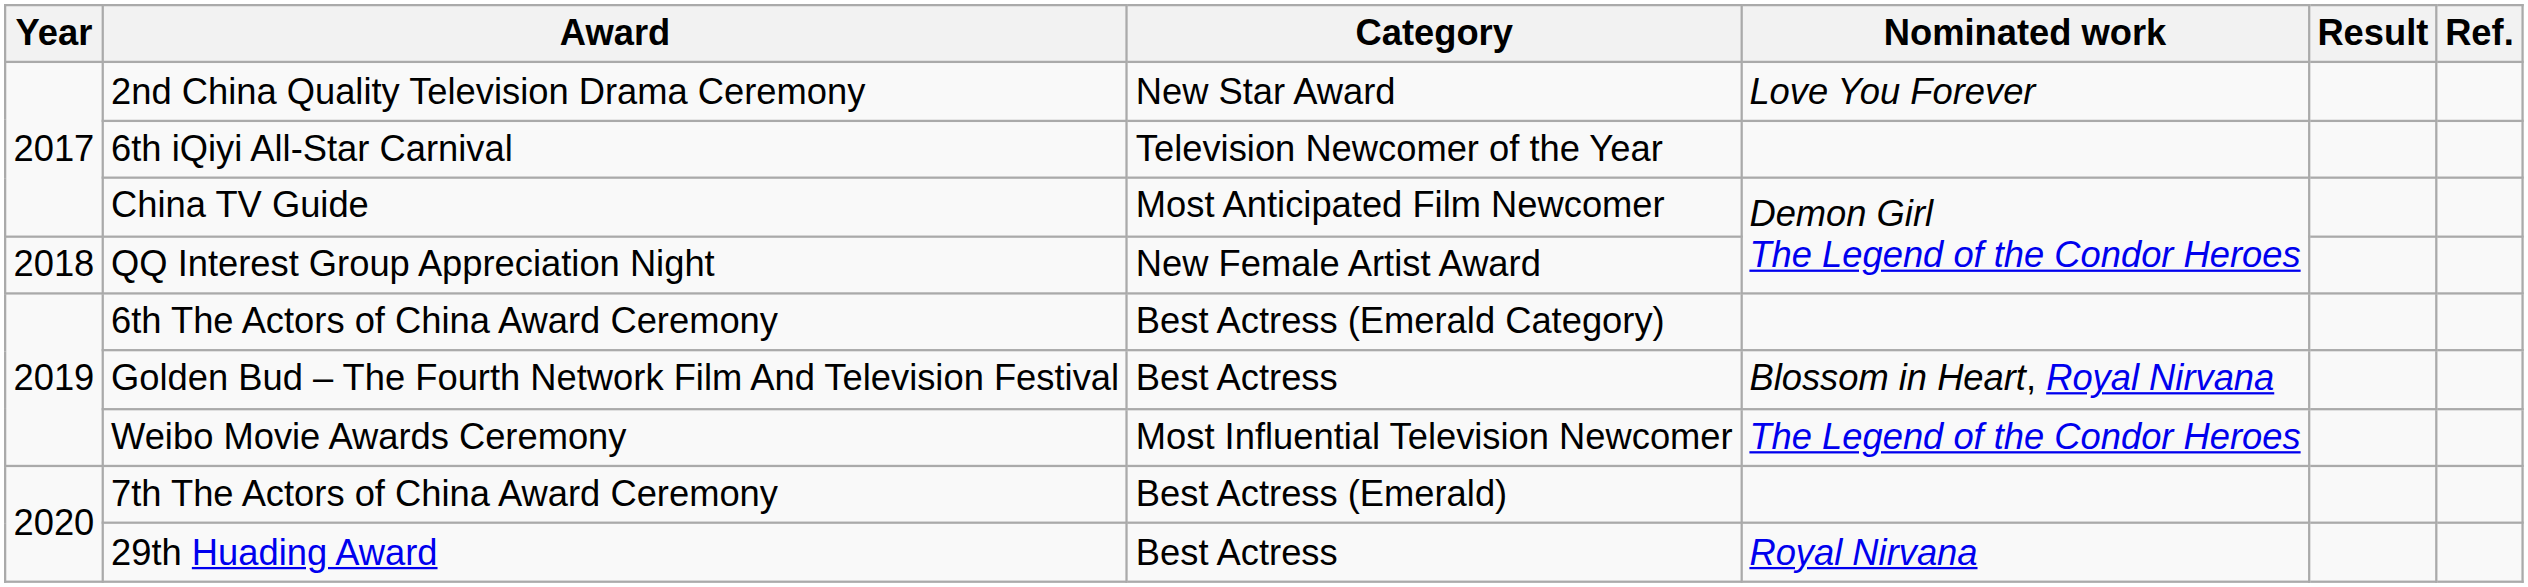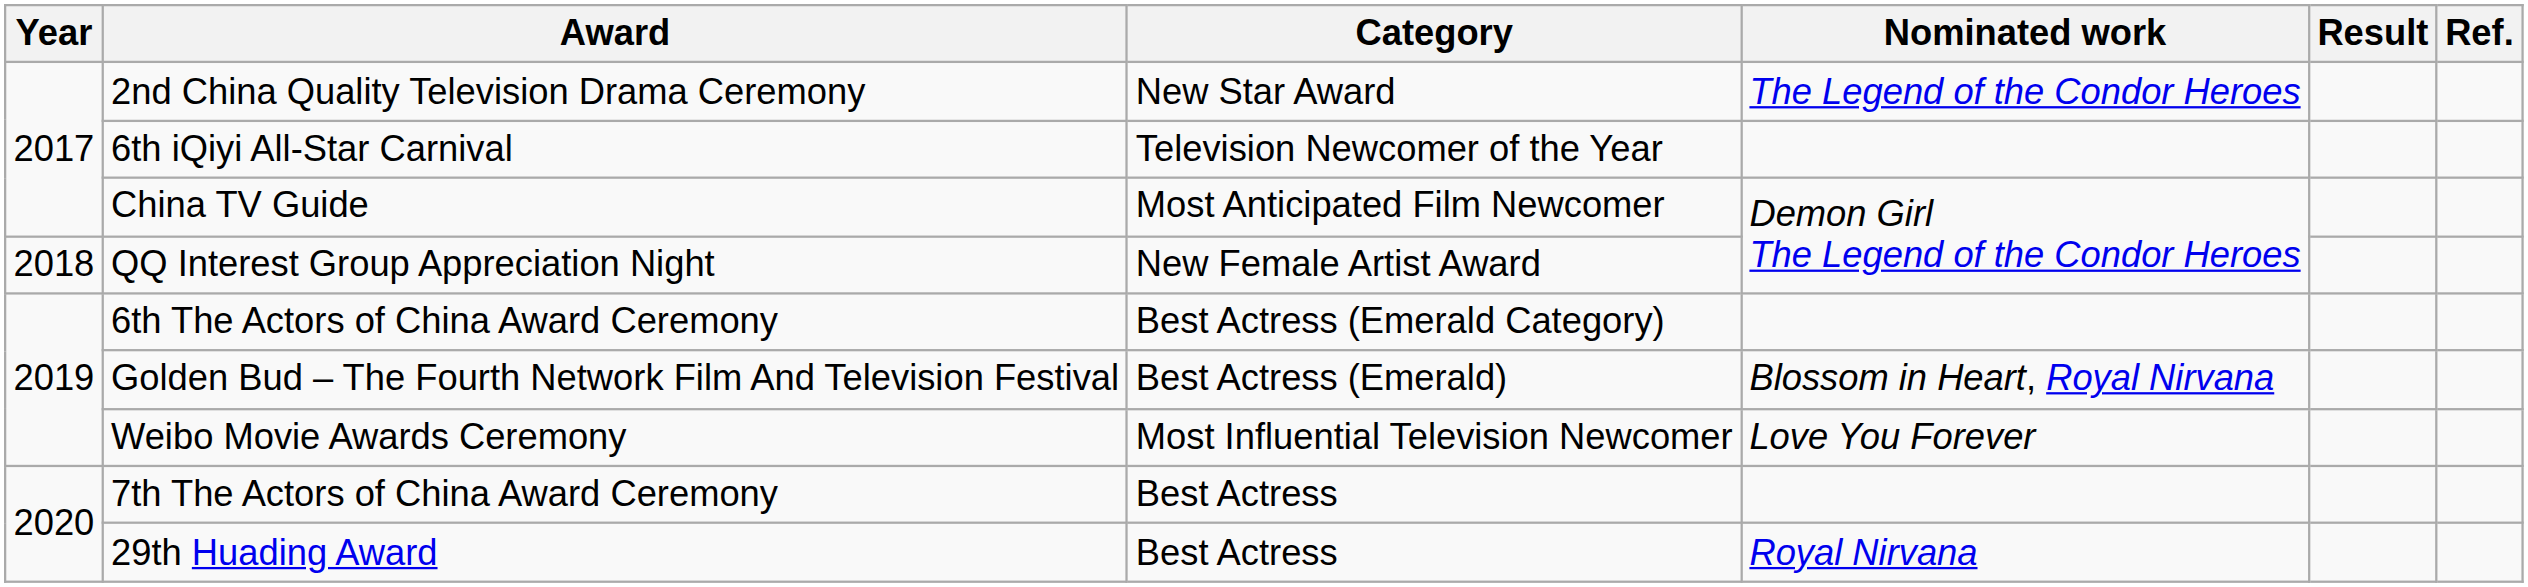2nd China Quality Television Drama Ceremony | Nominated work: Love You Forever -> The Legend of the Condor Heroes
Golden Bud – The Fourth Network Film And Television Festival | Category: Best Actress -> Best Actress (Emerald)
Weibo Movie Awards Ceremony | Nominated work: The Legend of the Condor Heroes -> Love You Forever
7th The Actors of China Award Ceremony | Category: Best Actress (Emerald) -> Best Actress
